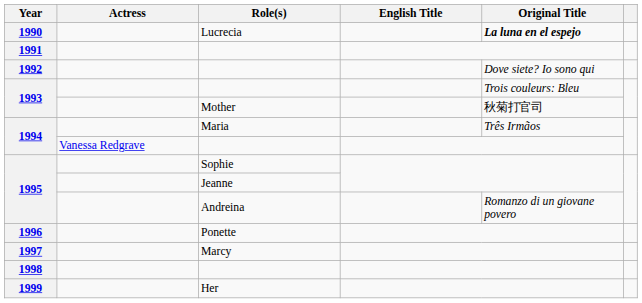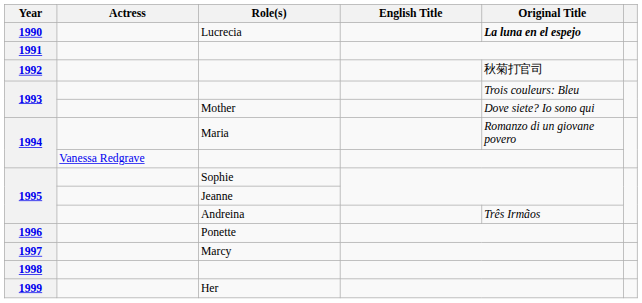1992 | Original Title: Dove siete? Io sono qui -> 秋菊打官司
1993 / Mother | Original Title: 秋菊打官司 -> Dove siete? Io sono qui
1994 / Maria | Original Title: Três Irmãos -> Romanzo di un giovane povero
1995 / Andreina | Original Title: Romanzo di un giovane povero -> Três Irmãos
